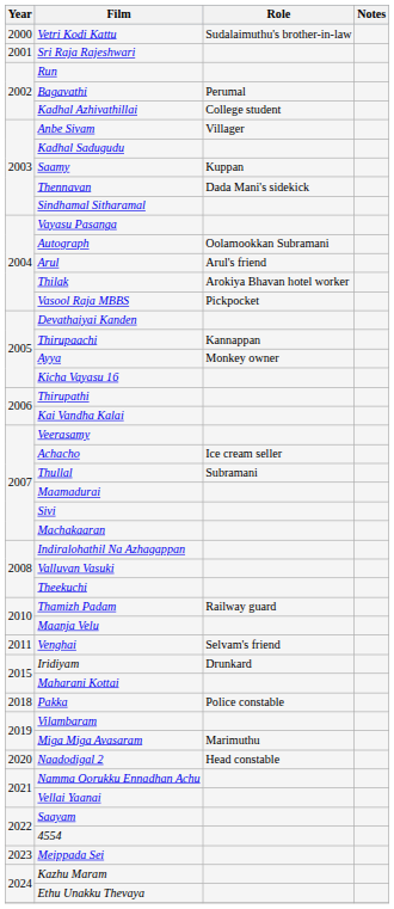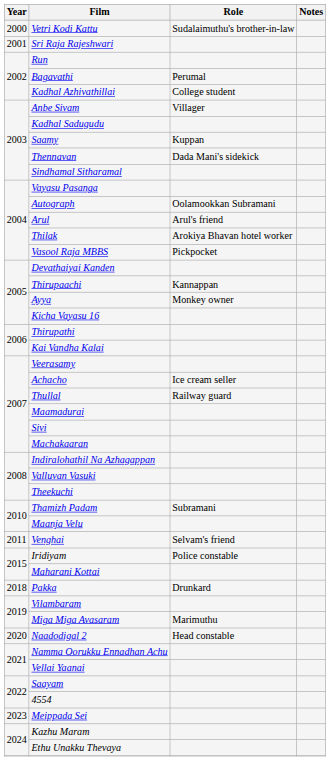Thullal | Role: Subramani -> Railway guard
Thamizh Padam | Role: Railway guard -> Subramani
Iridiyam | Role: Drunkard -> Police constable
Pakka | Role: Police constable -> Drunkard
